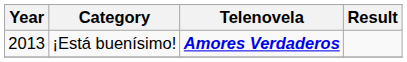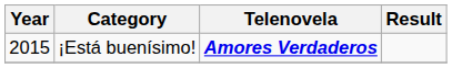¡Está buenísimo! | Year: 2013 -> 2015
